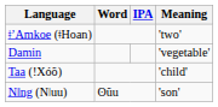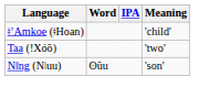ǂʼAmkoe (ǂHoan) | Meaning: 'two' -> 'child'
- row: Damin | 'vegetable'
Taa (ǃXóõ) | Meaning: 'child' -> 'two'
